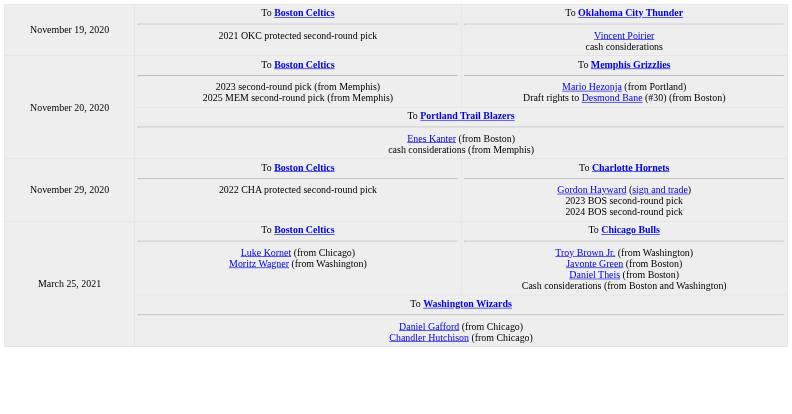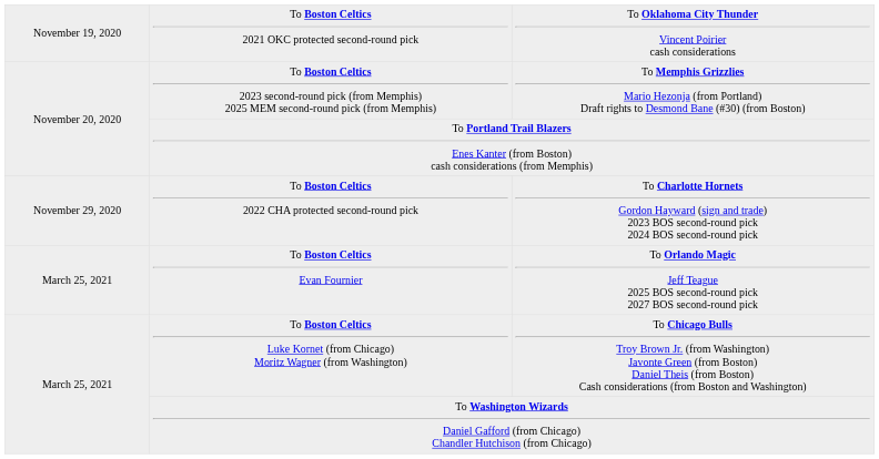+ row: March 25, 2021 | To Boston Celtics Evan Fournier | To Orlando Magic Jeff Teague 2025 BOS second-round pick 2027 BOS second-round pick
